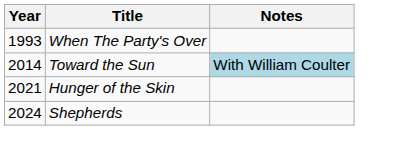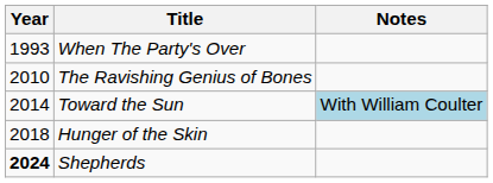+ row: 2010 | The Ravishing Genius of Bones
Hunger of the Skin | Year: 2021 -> 2018
Shepherds | Year: normal -> bold
